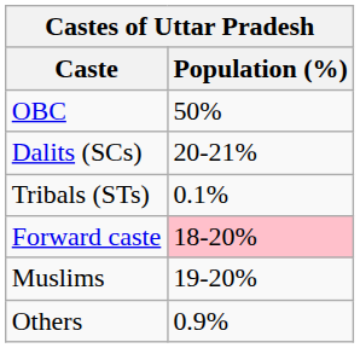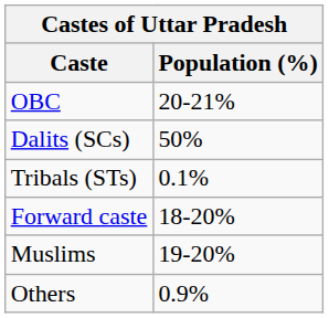OBC | Population (%): 50% -> 20-21%
Dalits (SCs) | Population (%): 20-21% -> 50%
Forward caste | Population (%): pink background -> no background
